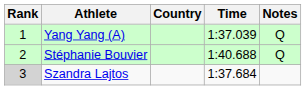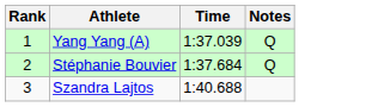- column: Country
Stéphanie Bouvier | Time: 1:40.688 -> 1:37.684
Szandra Lajtos | Rank: lightgrey background -> no background
Szandra Lajtos | Time: 1:37.684 -> 1:40.688
